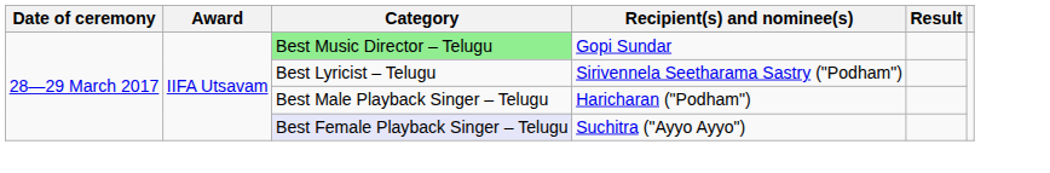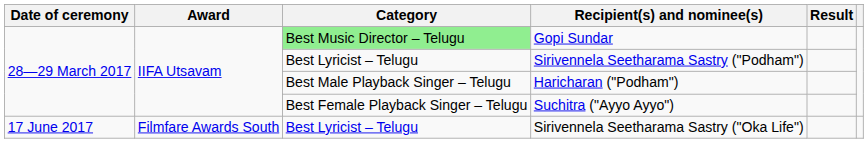Suchitra ("Ayyo Ayyo") | Category: lavender background -> no background
+ row: 17 June 2017 | Filmfare Awards South | Best Lyricist – Telugu | Sirivennela Seetharama Sastry ("Oka Life")
